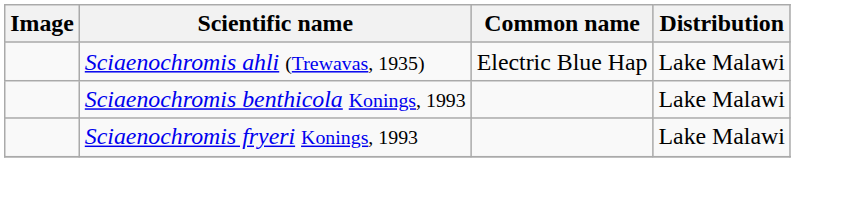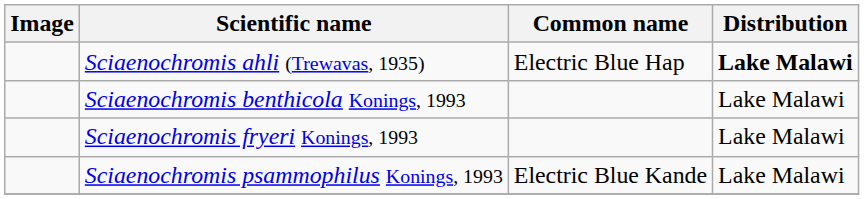Sciaenochromis ahli (Trewavas, 1935) | Distribution: normal -> bold
+ row: Sciaenochromis psammophilus Konings, 1993 | Electric Blue Kande | Lake Malawi
